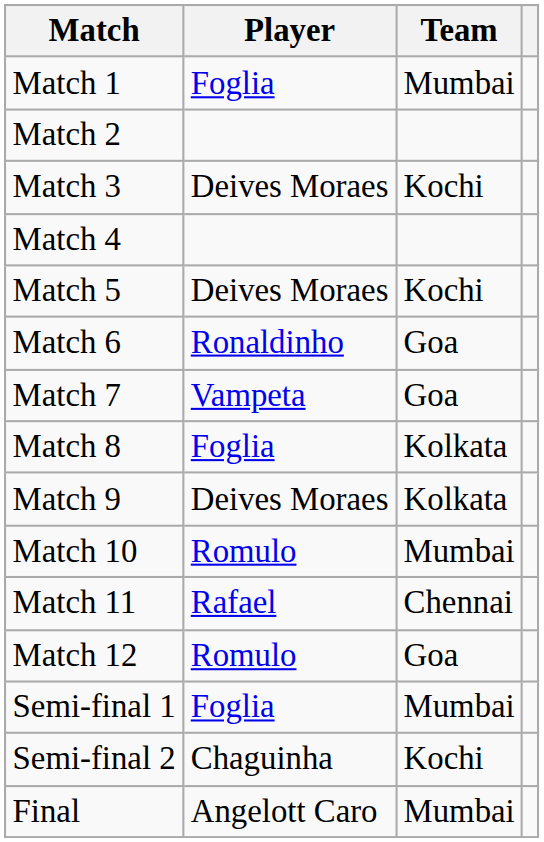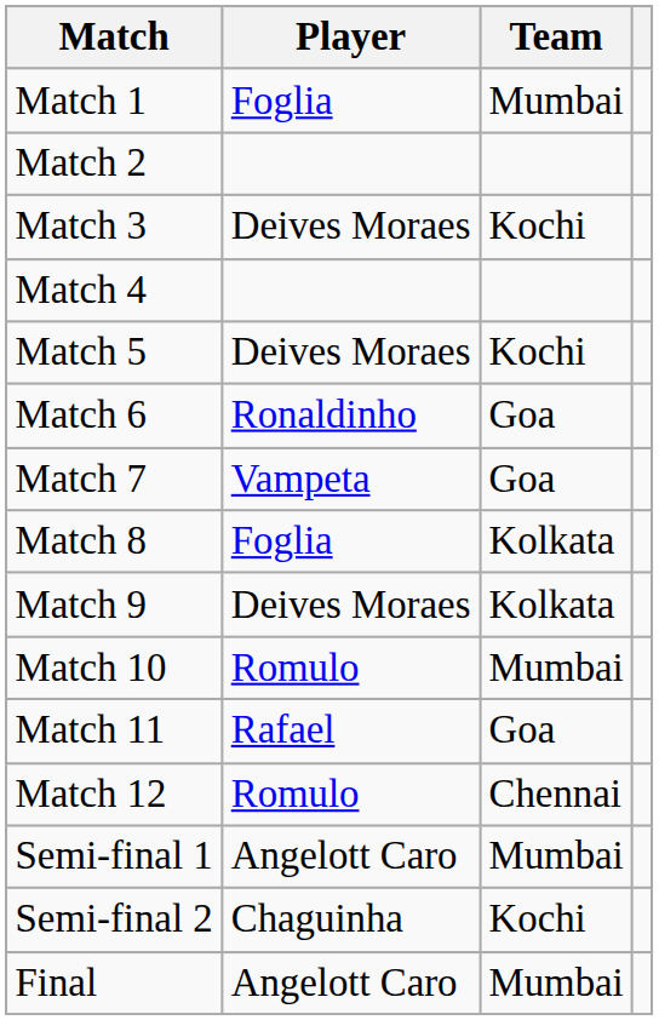Match 11 | Team: Chennai -> Goa
Match 12 | Team: Goa -> Chennai
Semi-final 1 | Player: Foglia -> Angelott Caro
